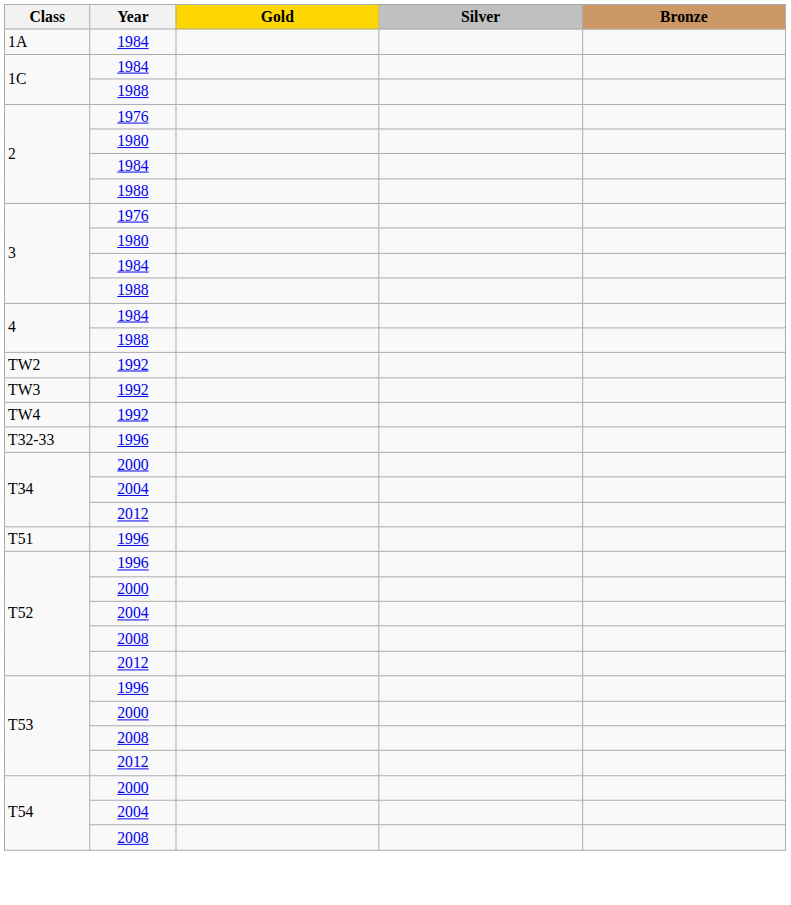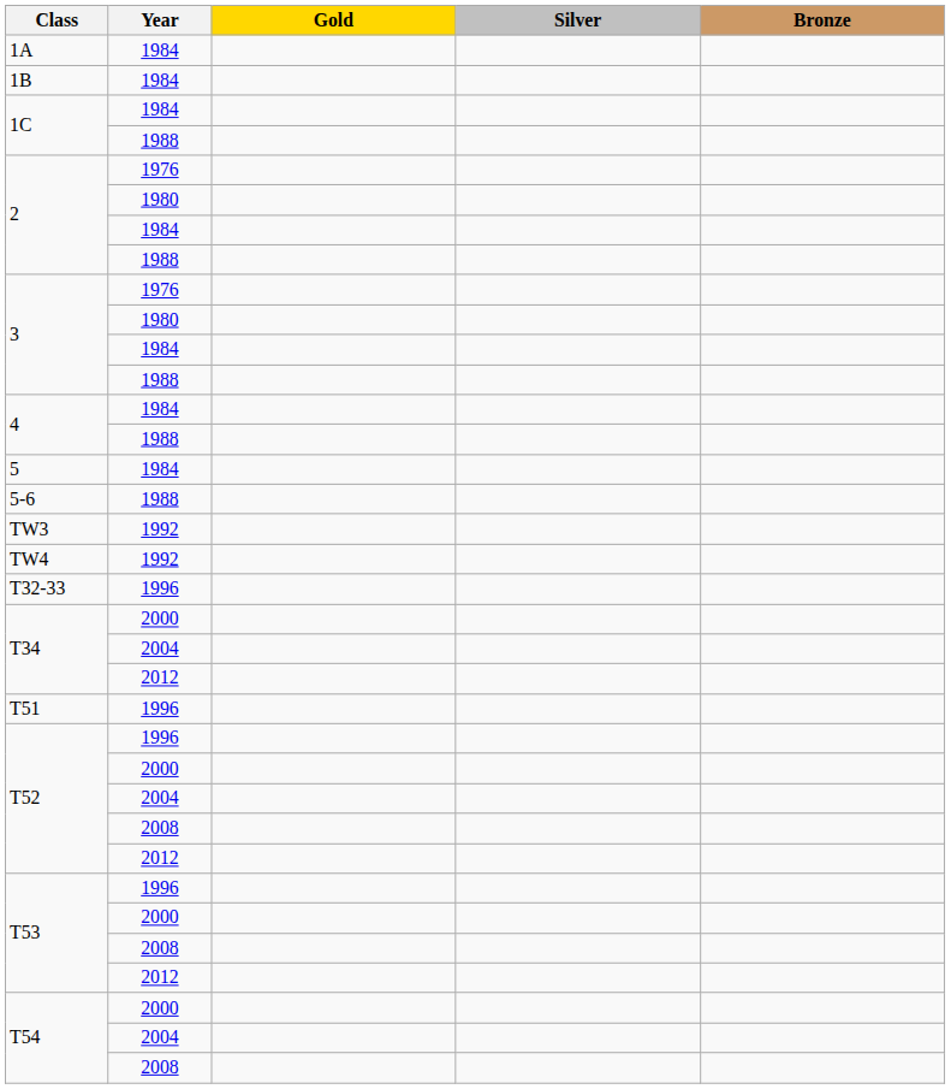+ row: 1B | 1984
+ row: 5 | 1984
+ row: 5-6 | 1988
- row: TW2 | 1992
